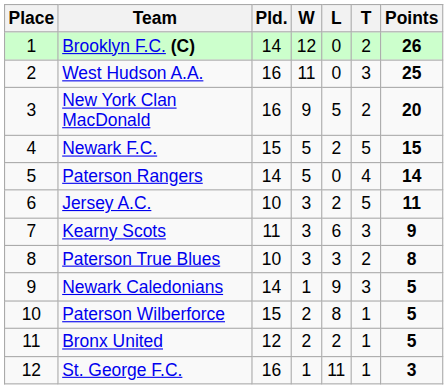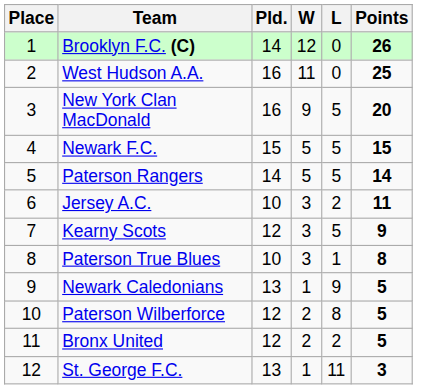- column: T | 2 | 3 | 2 | 5 | 4 | 5 | 3 | 2 | 3 | 1 | 1 | 1
Newark F.C. | L: 2 -> 5
Paterson Rangers | L: 0 -> 5
Kearny Scots | Pld.: 11 -> 12
Kearny Scots | L: 6 -> 5
Paterson True Blues | L: 3 -> 1
Newark Caledonians | Pld.: 14 -> 13
Paterson Wilberforce | Pld.: 15 -> 12
St. George F.C. | Pld.: 16 -> 13
